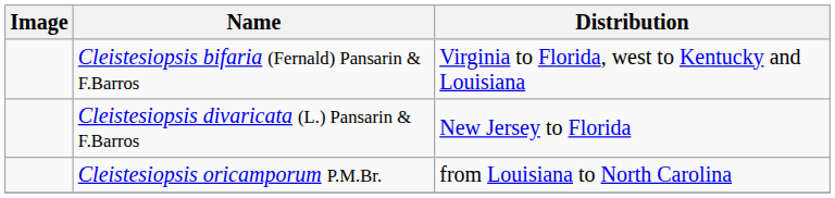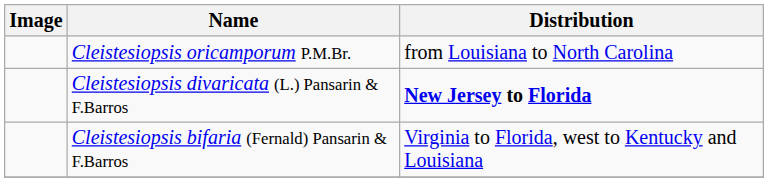rows swapped: Cleistesiopsis bifaria (Fernald) Pansarin & F.Barros <-> Cleistesiopsis oricamporum P.M.Br.
Cleistesiopsis divaricata (L.) Pansarin & F.Barros | Distribution: normal -> bold
